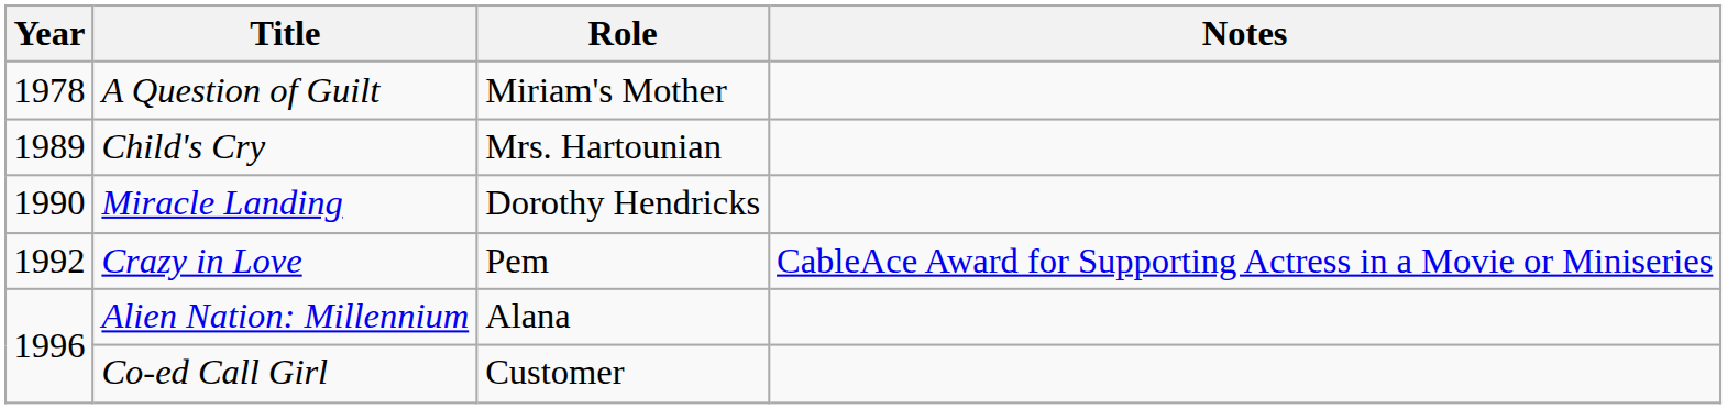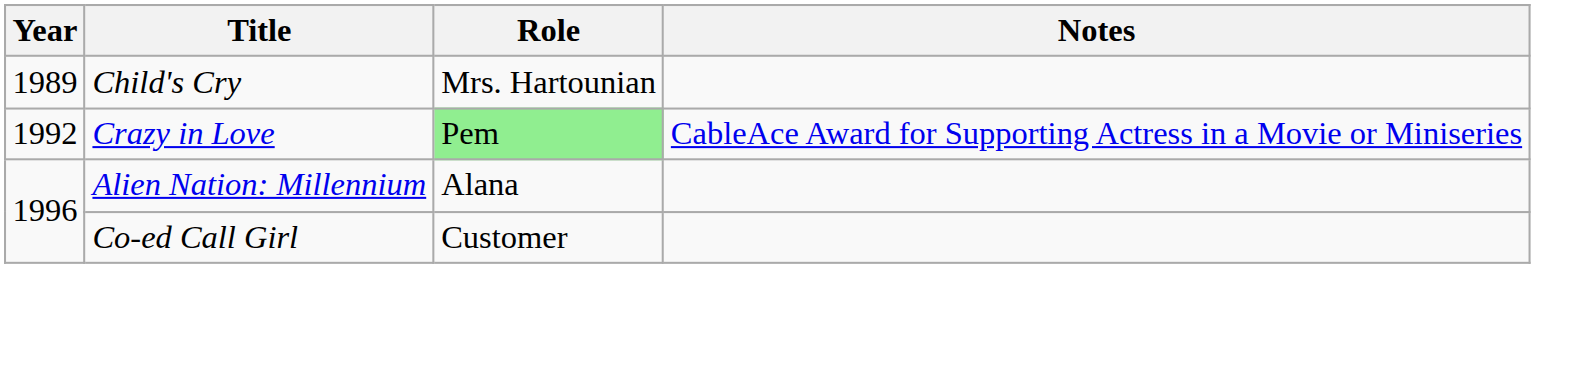- row: 1978 | A Question of Guilt | Miriam's Mother
- row: 1990 | Miracle Landing | Dorothy Hendricks
Crazy in Love | Role: no background -> lightgreen background
